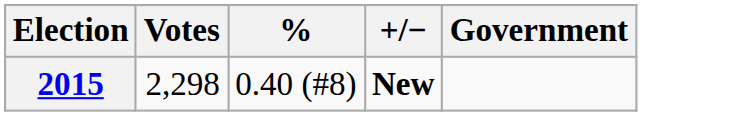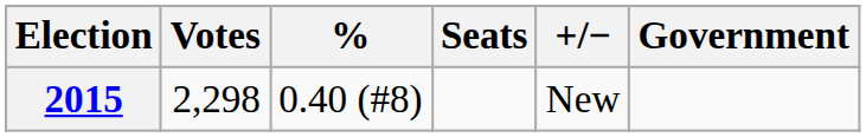+ column: Seats
2015 | +/−: bold -> normal
